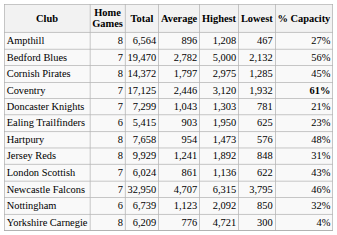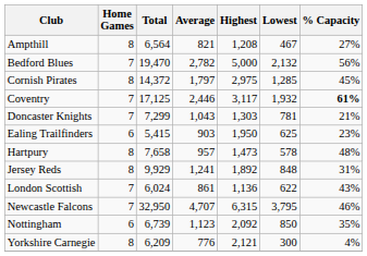Ampthill | Average: 896 -> 821
Coventry | Highest: 3,120 -> 3,117
Hartpury | Average: 954 -> 957
Hartpury | Lowest: 576 -> 578
Nottingham | % Capacity: 32% -> 35%
Yorkshire Carnegie | Highest: 4,721 -> 2,121
